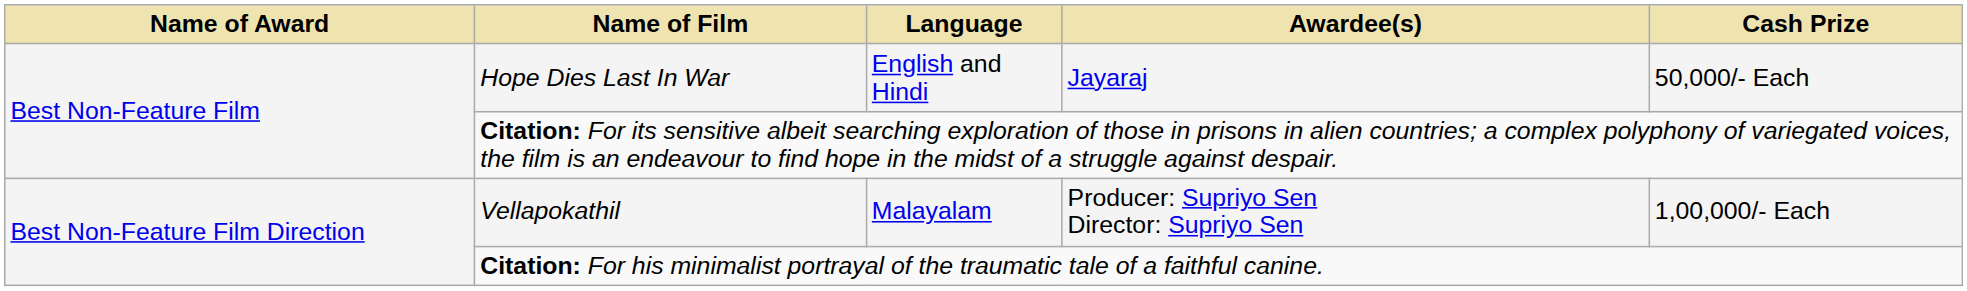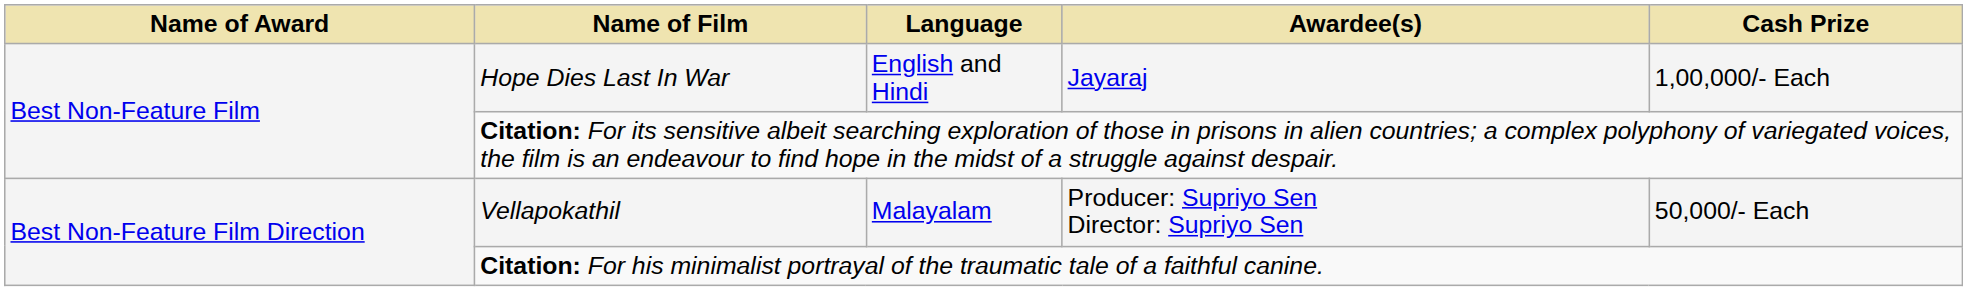Hope Dies Last In War | Cash Prize: 50,000/- Each -> 1,00,000/- Each
Vellapokathil | Cash Prize: 1,00,000/- Each -> 50,000/- Each
